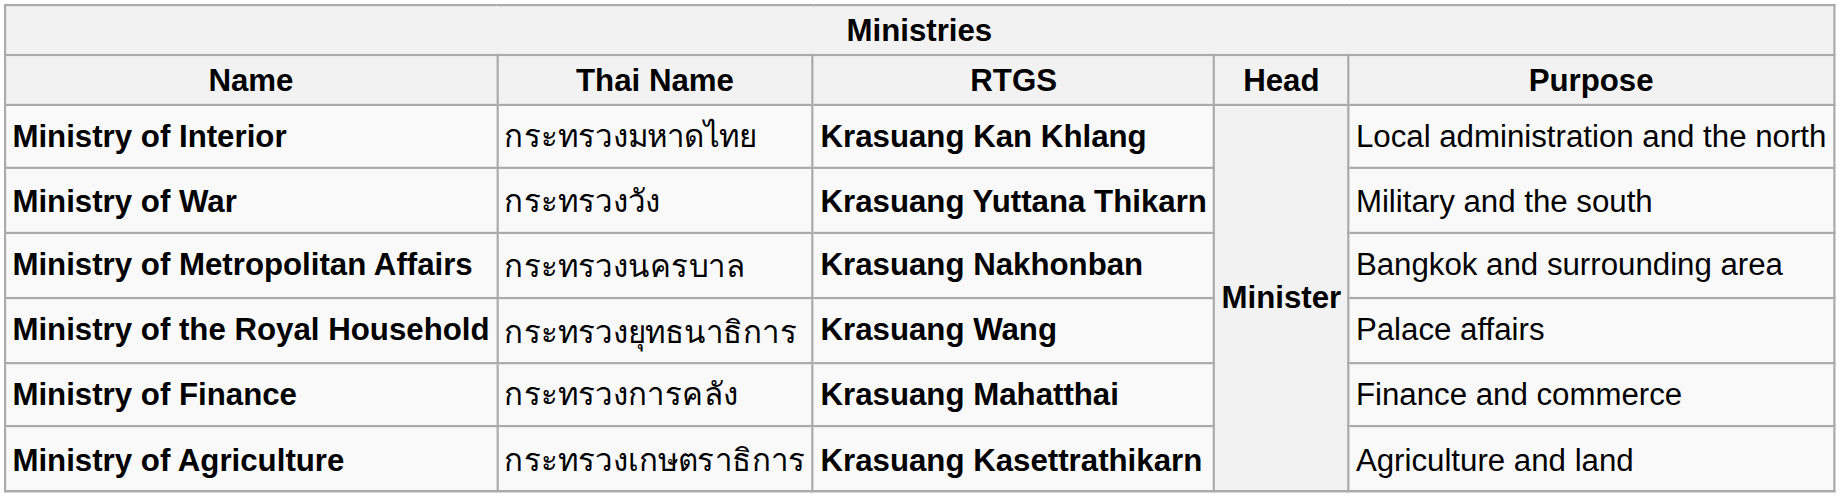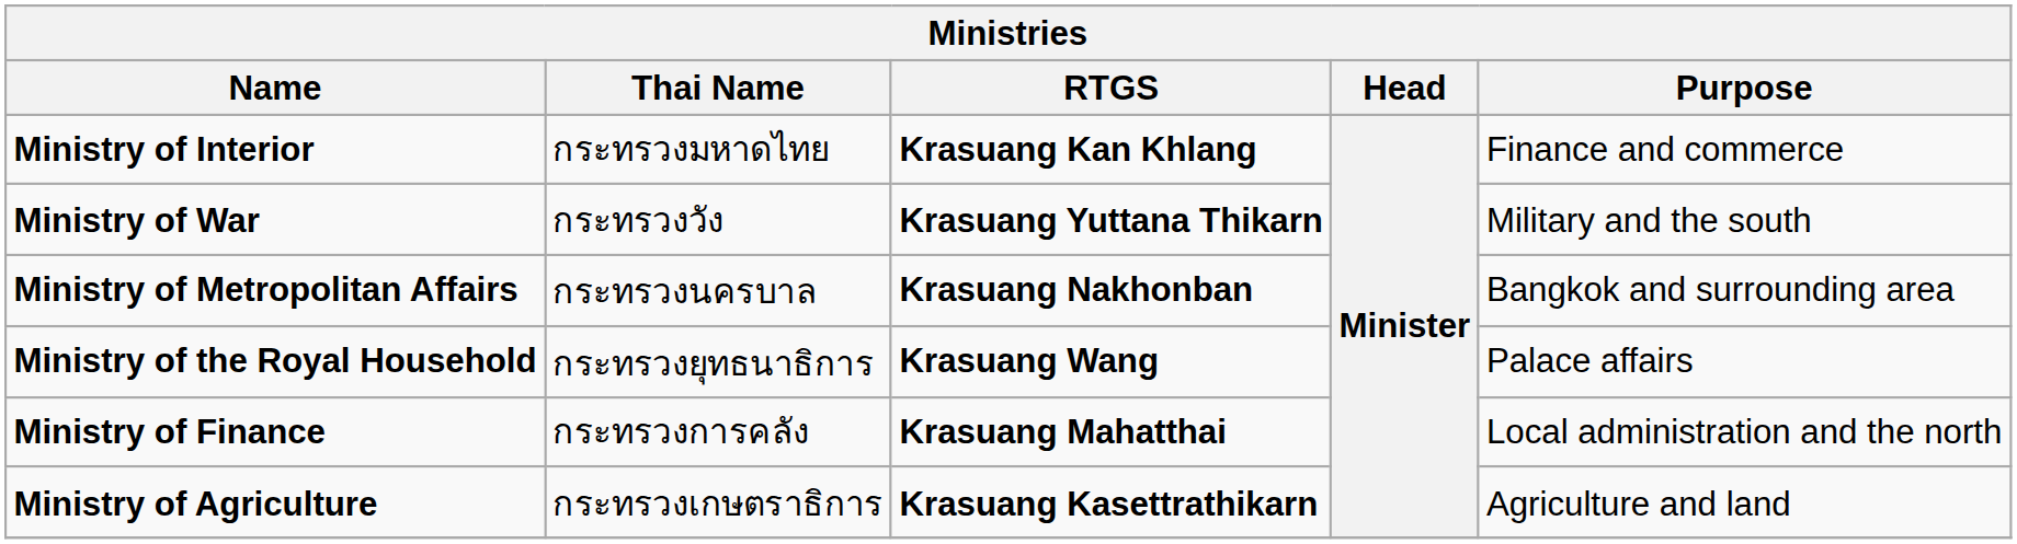Ministry of Interior | Purpose: Local administration and the north -> Finance and commerce
Ministry of Finance | Purpose: Finance and commerce -> Local administration and the north
